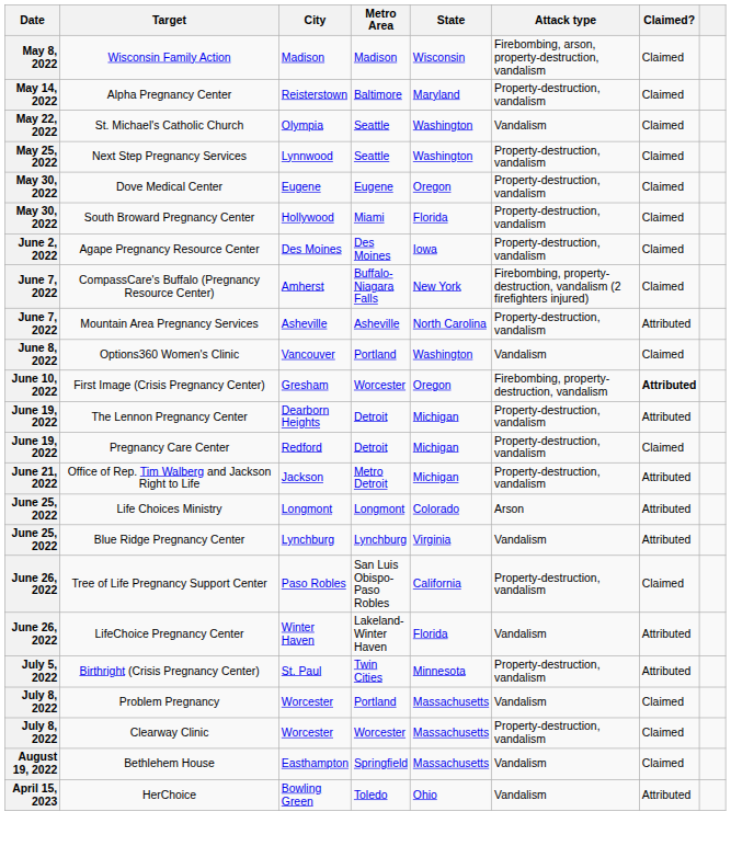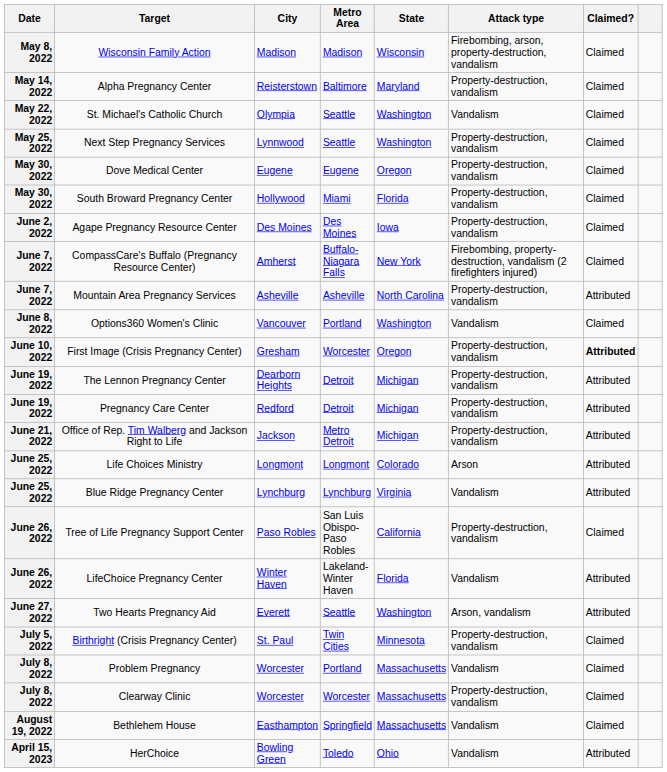First Image (Crisis Pregnancy Center) | Attack type: Firebombing, property-destruction, vandalism -> Property-destruction, vandalism
Pregnancy Care Center | Claimed?: Claimed -> Attributed
+ row: June 27, 2022 | Two Hearts Pregnancy Aid | Everett | Seattle | Washington | Arson, vandalism | Attributed
Birthright (Crisis Pregnancy Center) | Claimed?: Attributed -> Claimed
